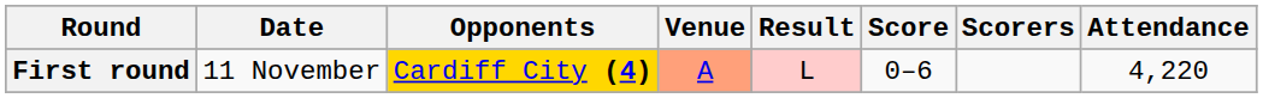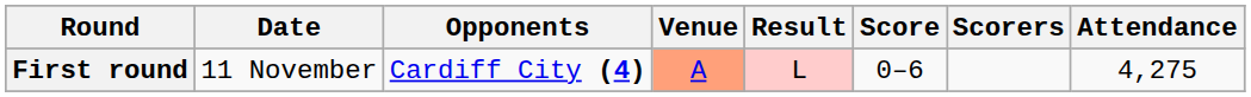First round | Opponents: gold background -> no background
First round | Attendance: 4,220 -> 4,275
